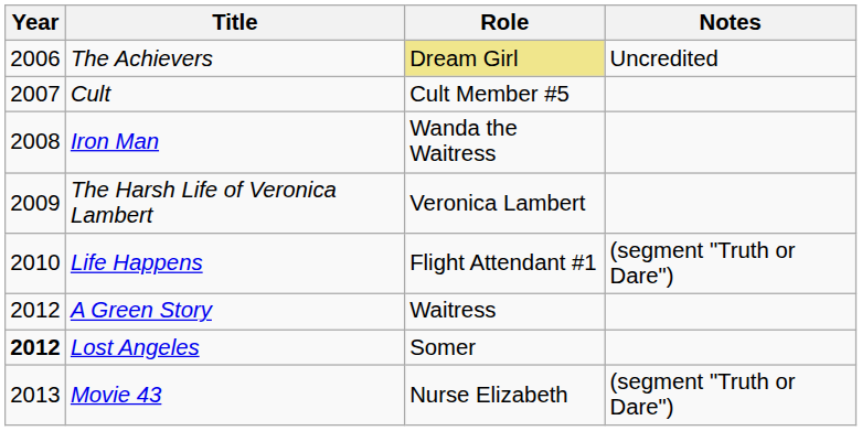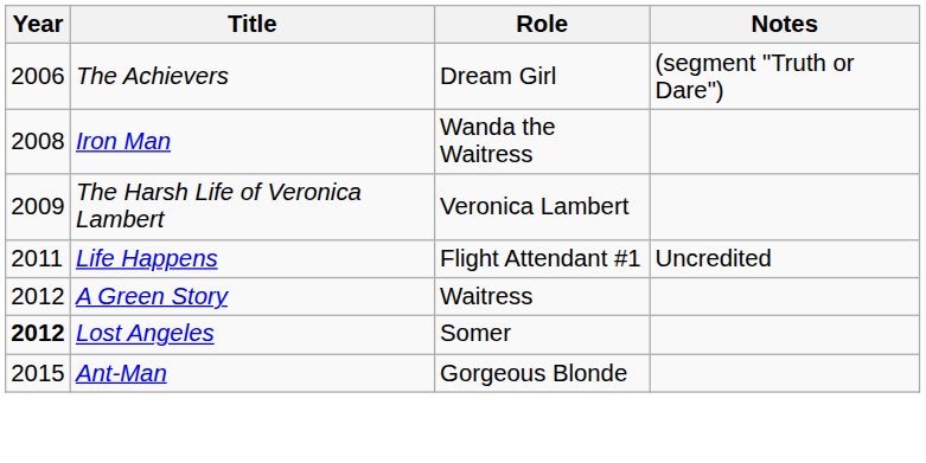The Achievers | Role: khaki background -> no background
The Achievers | Notes: Uncredited -> (segment "Truth or Dare")
- row: 2007 | Cult | Cult Member #5
Life Happens | Year: 2010 -> 2011
Life Happens | Notes: (segment "Truth or Dare") -> Uncredited
- row: 2013 | Movie 43 | Nurse Elizabeth | (segment "Truth or Dare")
+ row: 2015 | Ant-Man | Gorgeous Blonde
